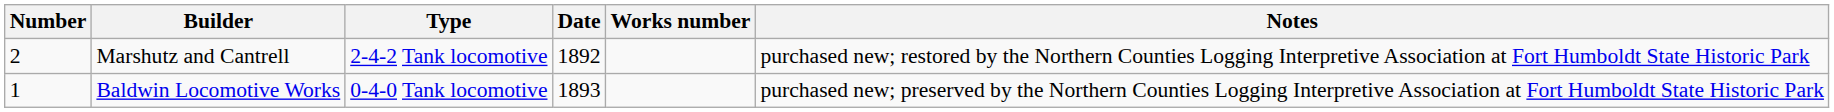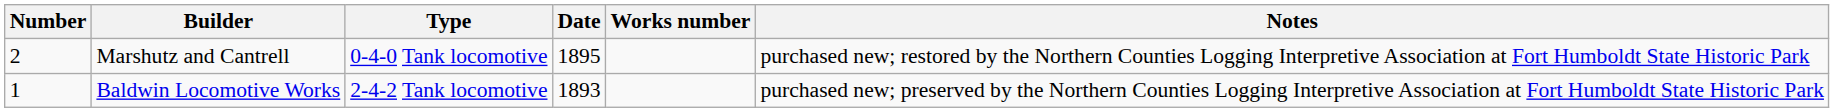Marshutz and Cantrell | Type: 2-4-2 Tank locomotive -> 0-4-0 Tank locomotive
Marshutz and Cantrell | Date: 1892 -> 1895
Baldwin Locomotive Works | Type: 0-4-0 Tank locomotive -> 2-4-2 Tank locomotive
